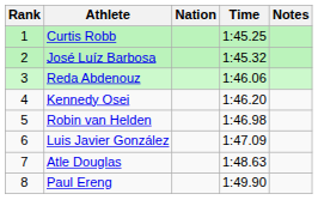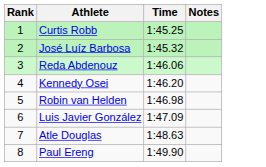- column: Nation
